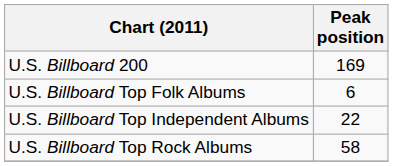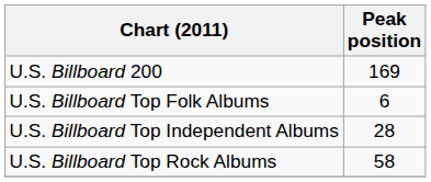U.S. Billboard Top Independent Albums | Peak position: 22 -> 28
